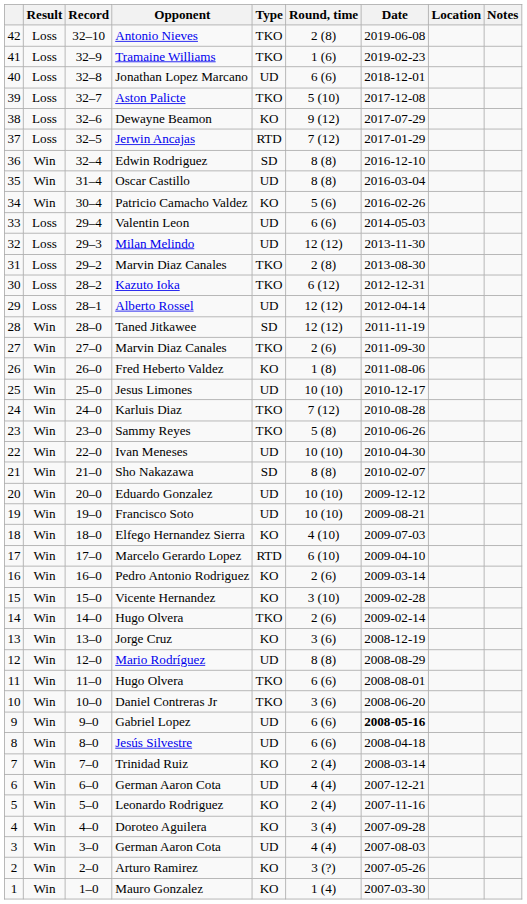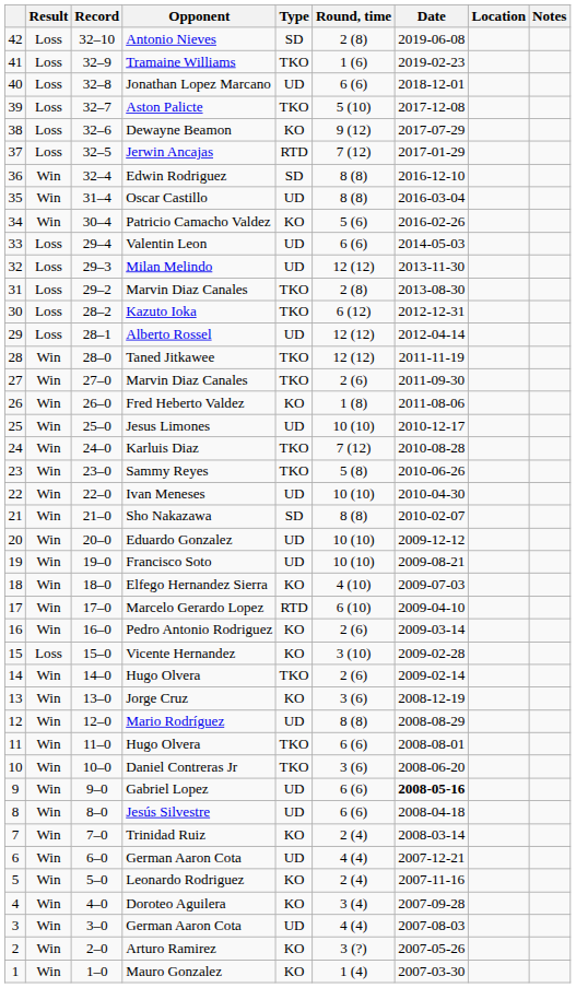Antonio Nieves | Type: TKO -> SD
Taned Jitkawee | Type: SD -> TKO
Vicente Hernandez | Result: Win -> Loss
